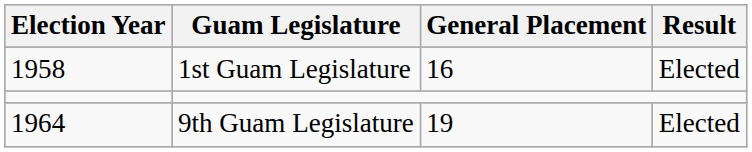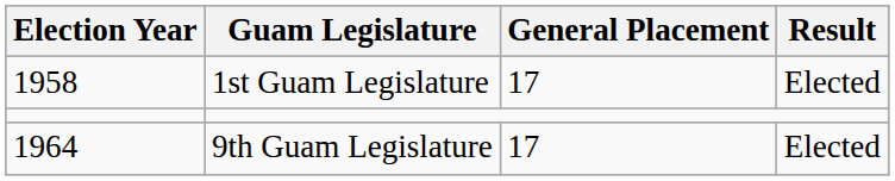1st Guam Legislature | General Placement: 16 -> 17
9th Guam Legislature | General Placement: 19 -> 17
